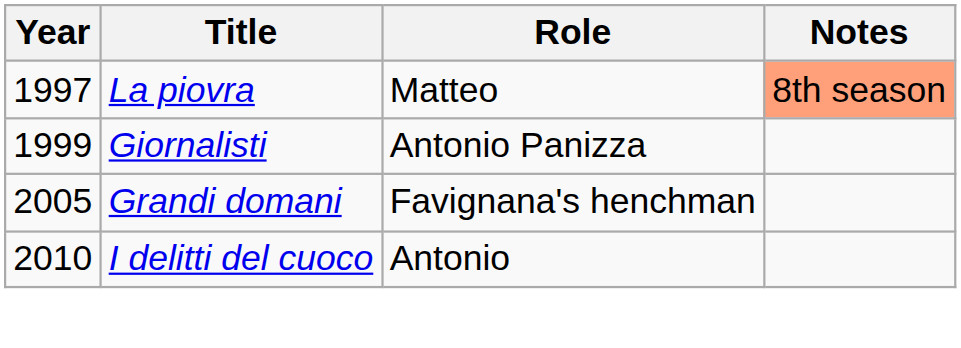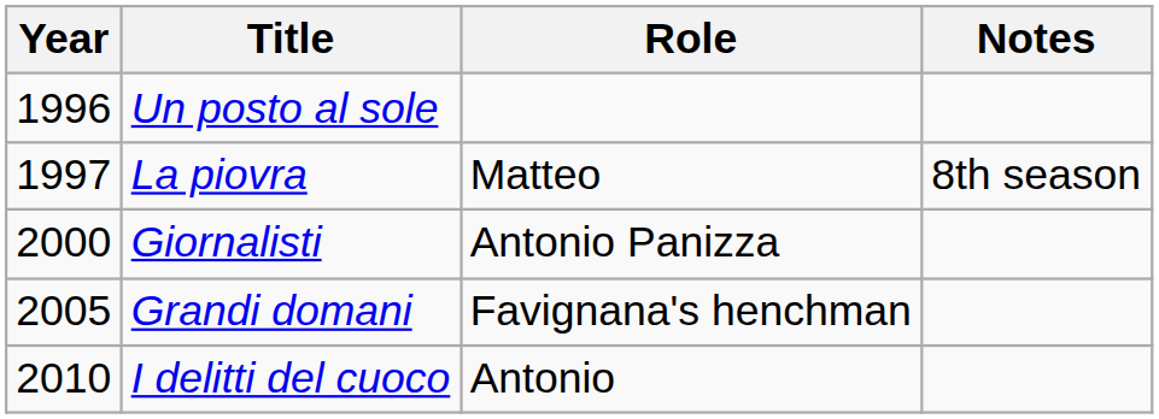+ row: 1996 | Un posto al sole
La piovra | Notes: lightsalmon background -> no background
Giornalisti | Year: 1999 -> 2000
